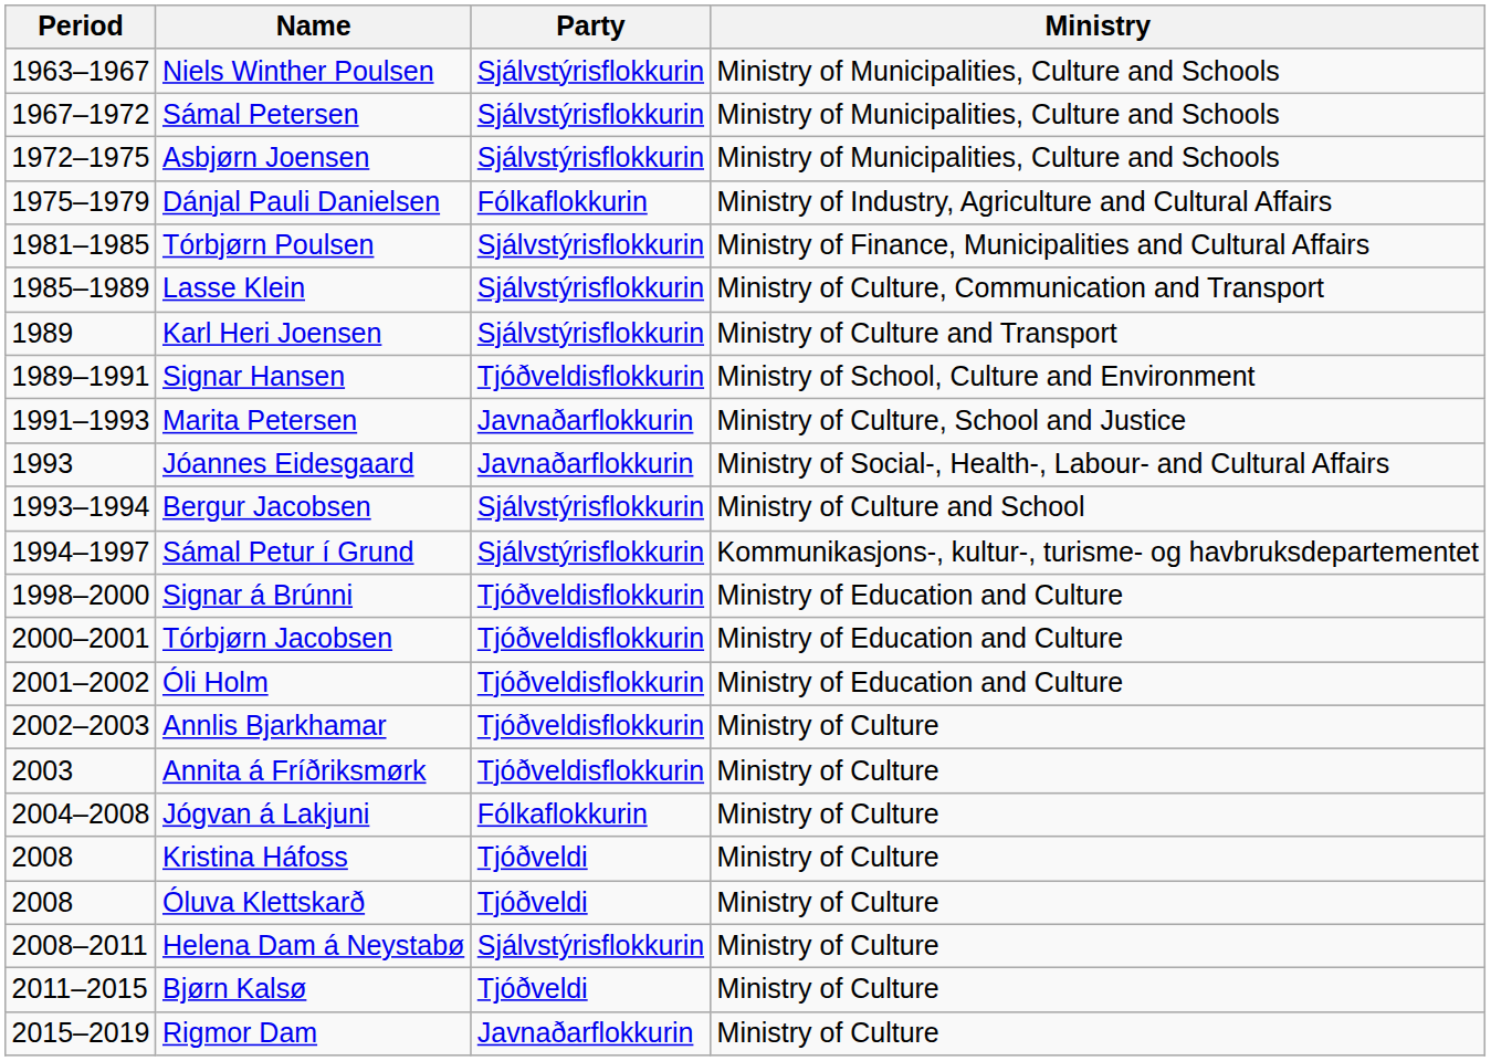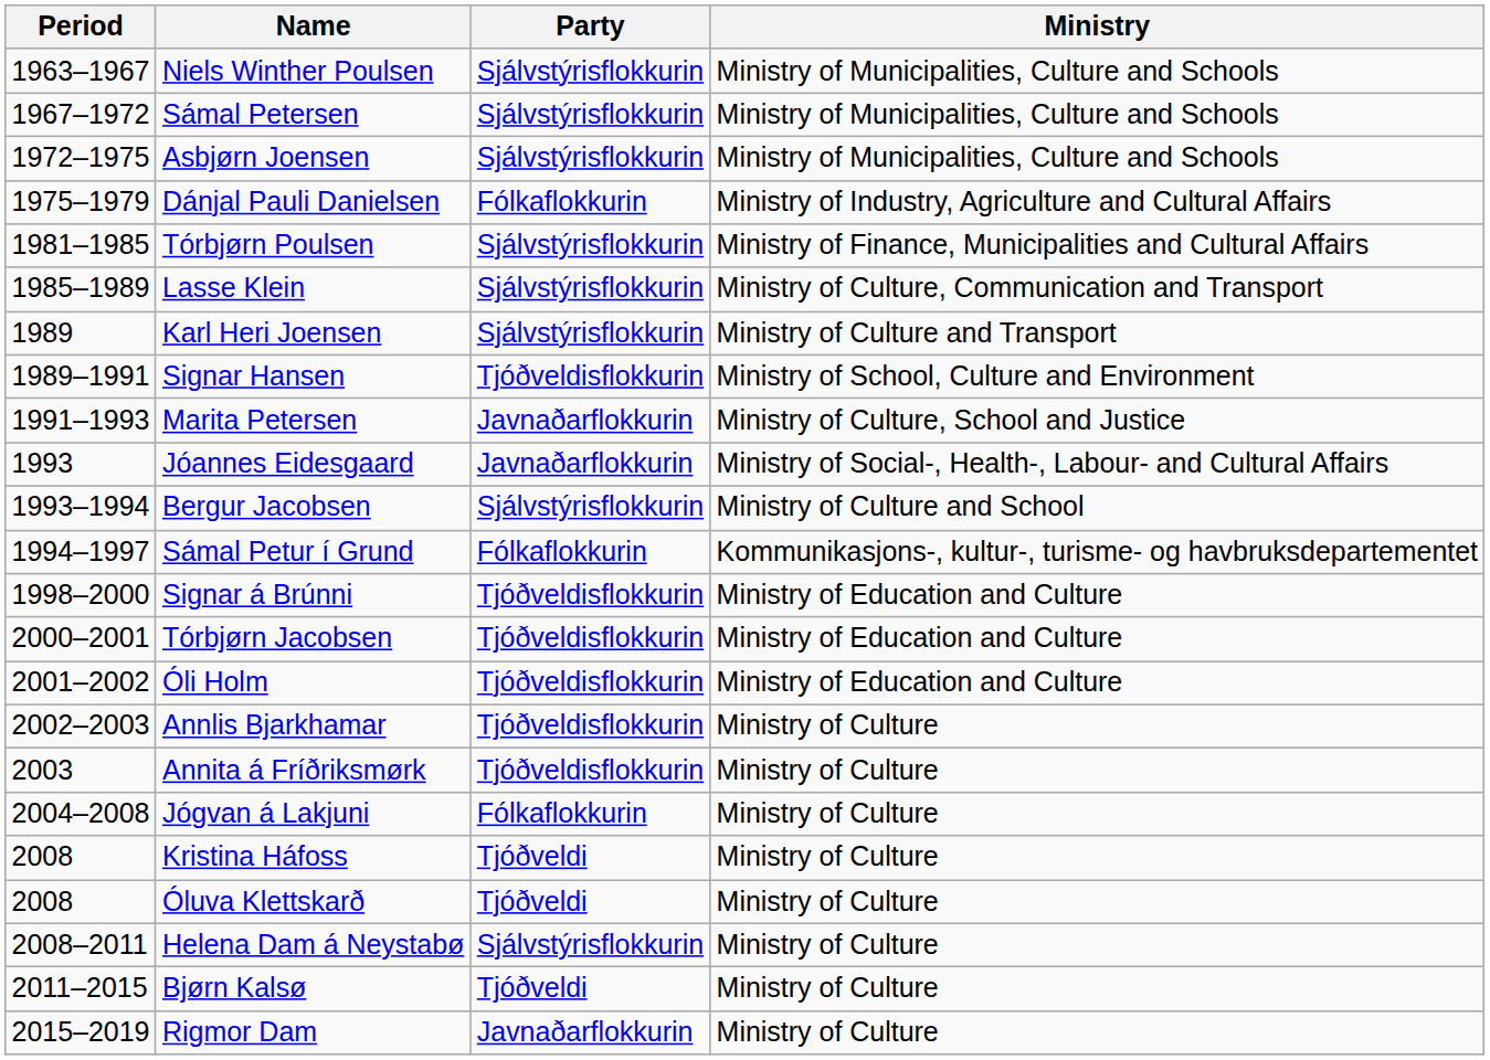Sámal Petur í Grund | Party: Sjálvstýrisflokkurin -> Fólkaflokkurin
